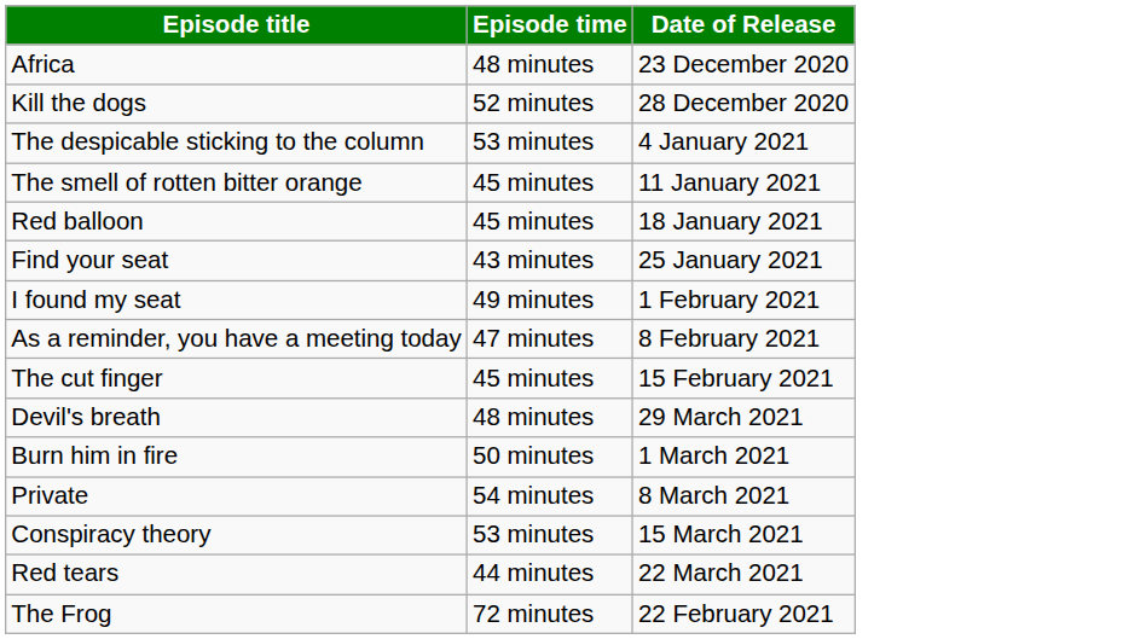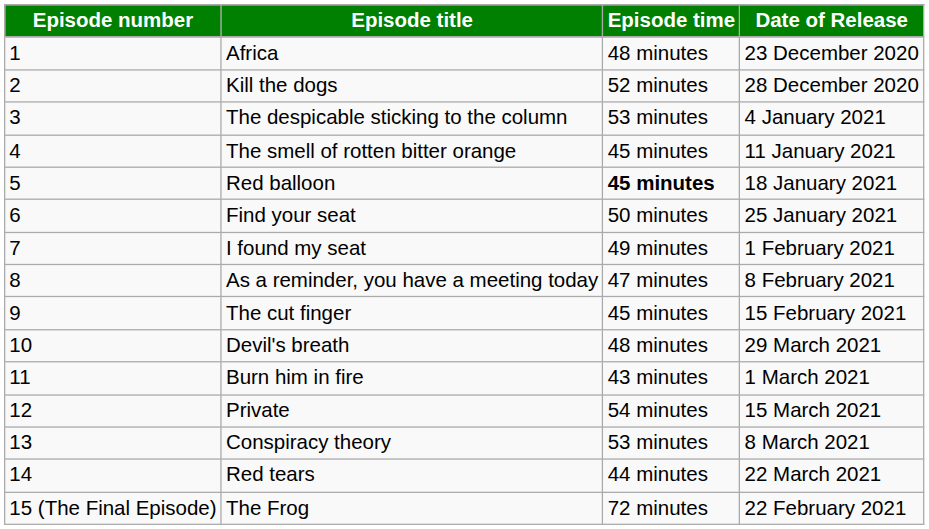+ column: Episode number | 1 | 2 | 3 | 4 | 5 | 6 | 7 | 8 | 9 | 10 | 11 | 12 | 13 | 14 | 15 (The Final Episode)
Red balloon | Episode time: normal -> bold
Find your seat | Episode time: 43 minutes -> 50 minutes
Burn him in fire | Episode time: 50 minutes -> 43 minutes
Private | Date of Release: 8 March 2021 -> 15 March 2021
Conspiracy theory | Date of Release: 15 March 2021 -> 8 March 2021
